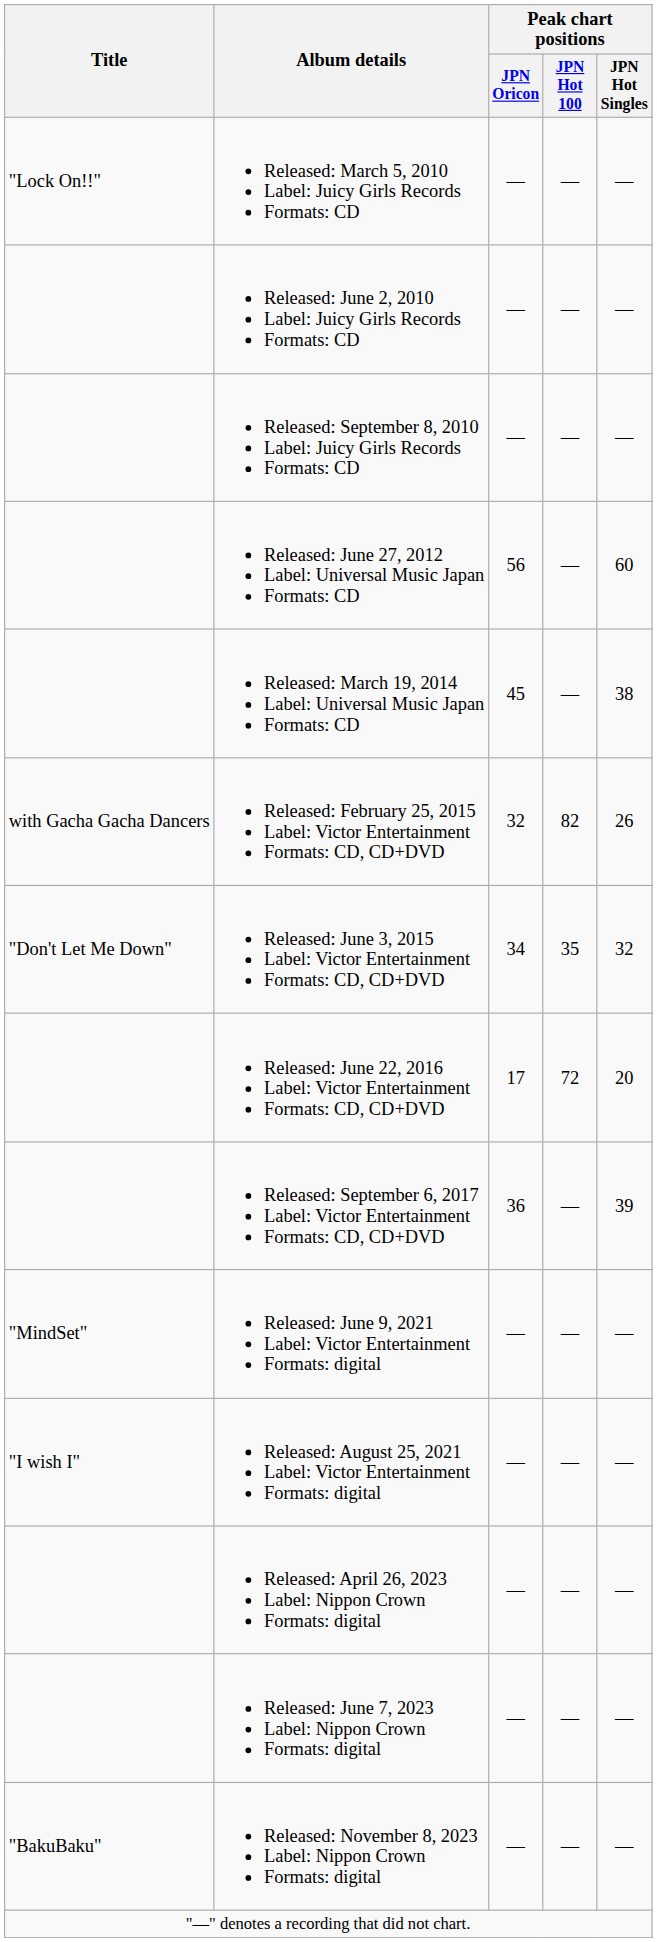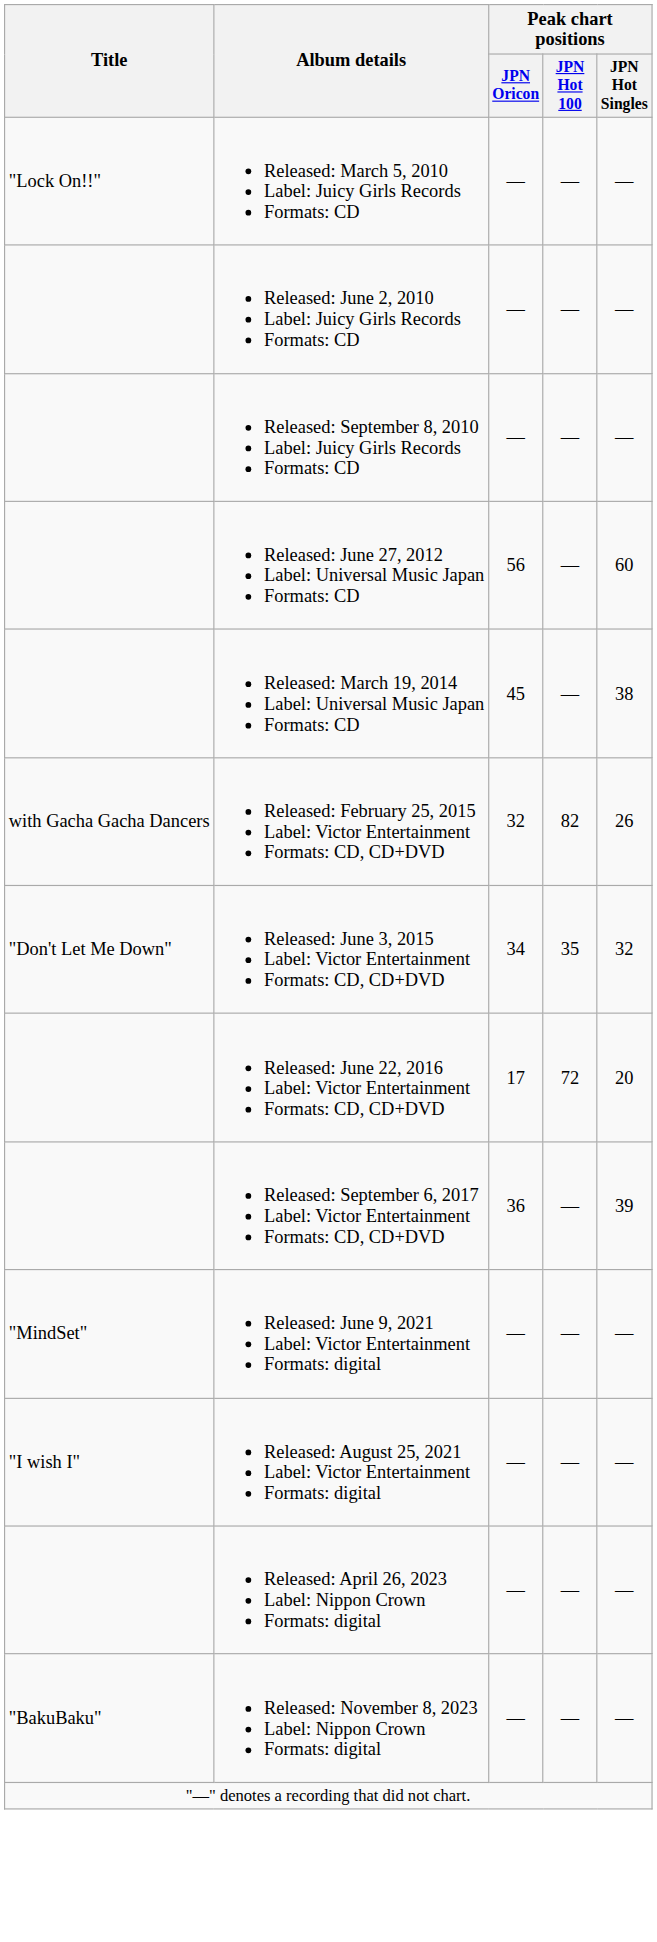- row: Released: June 7, 2023 Label: Nippon Crown Formats: digital | — | — | —
